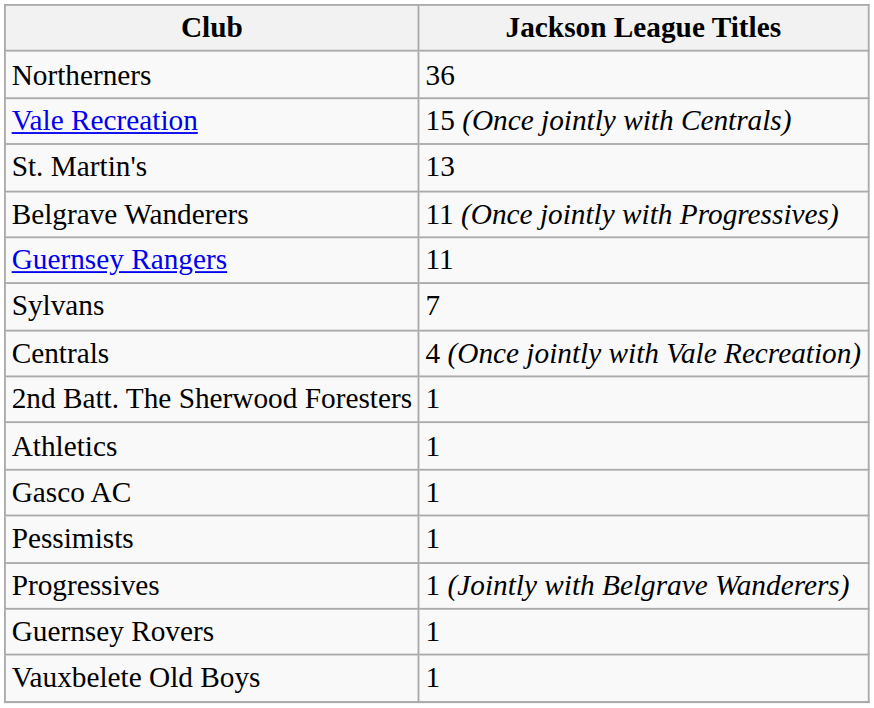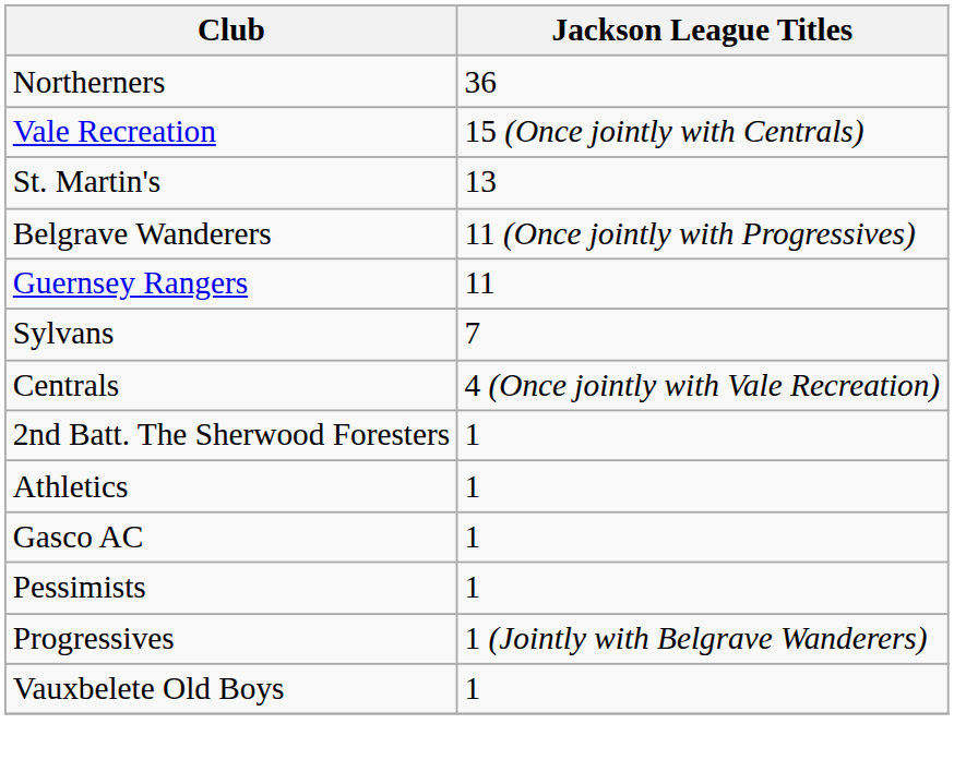- row: Guernsey Rovers | 1
